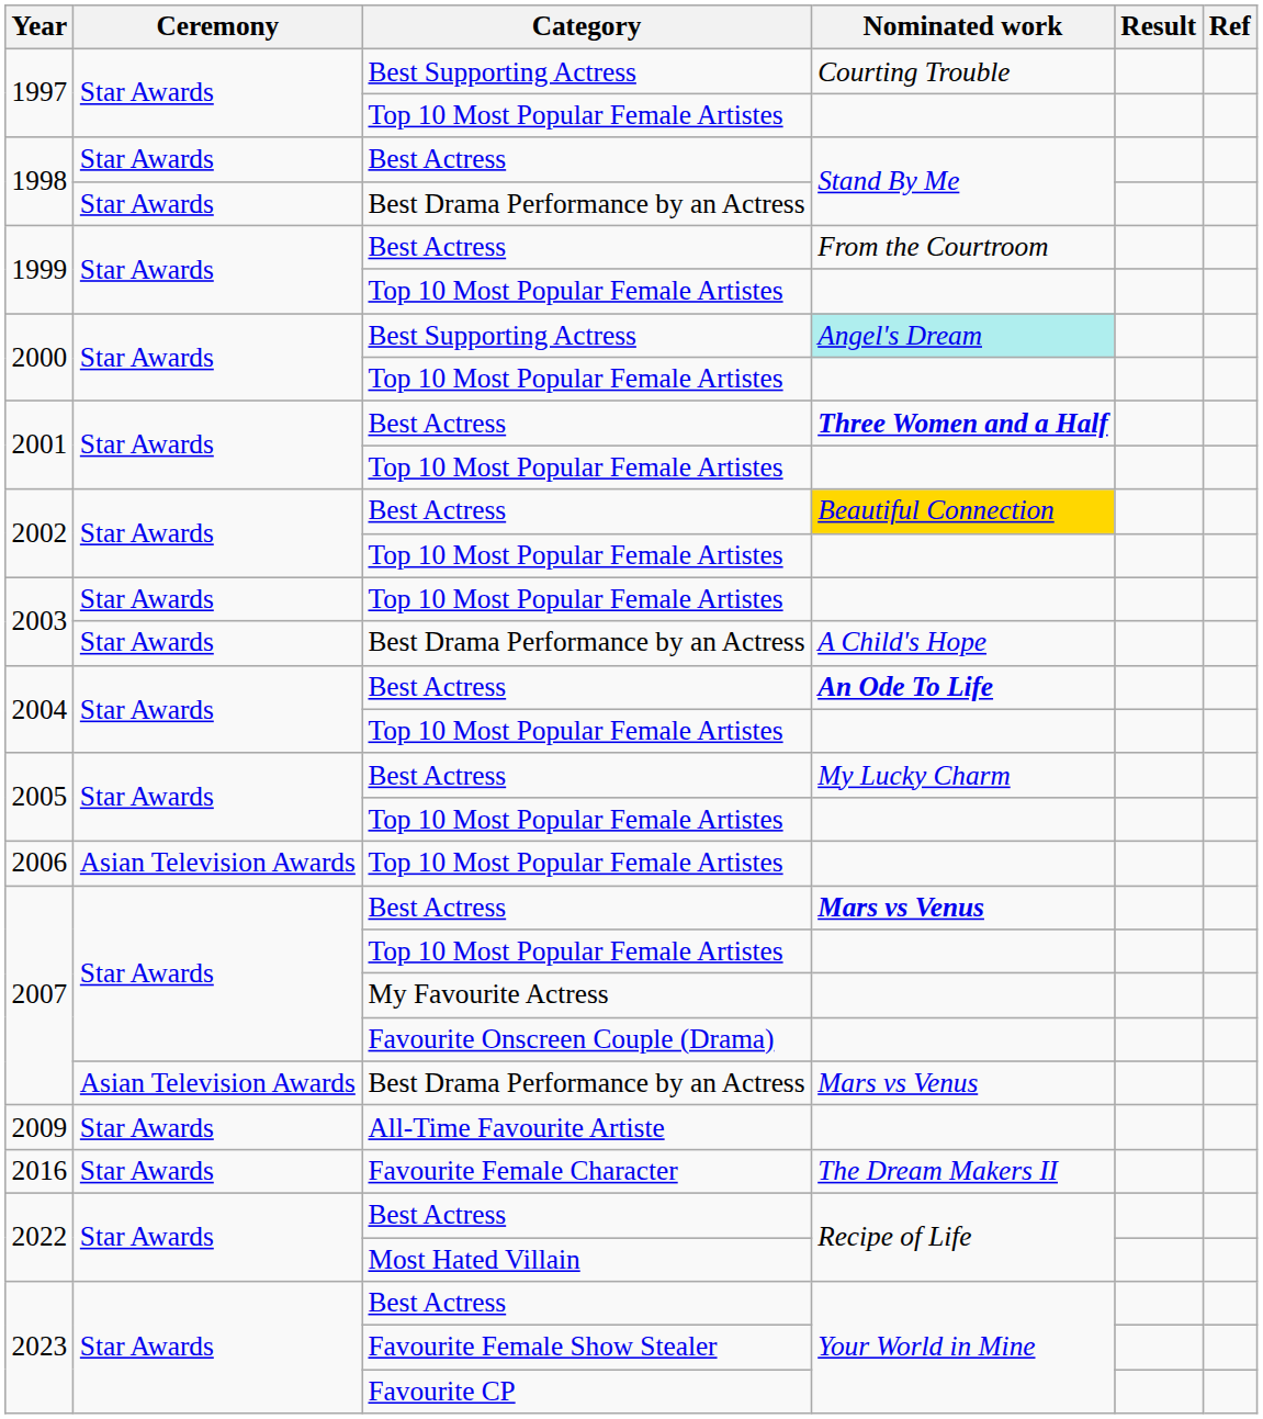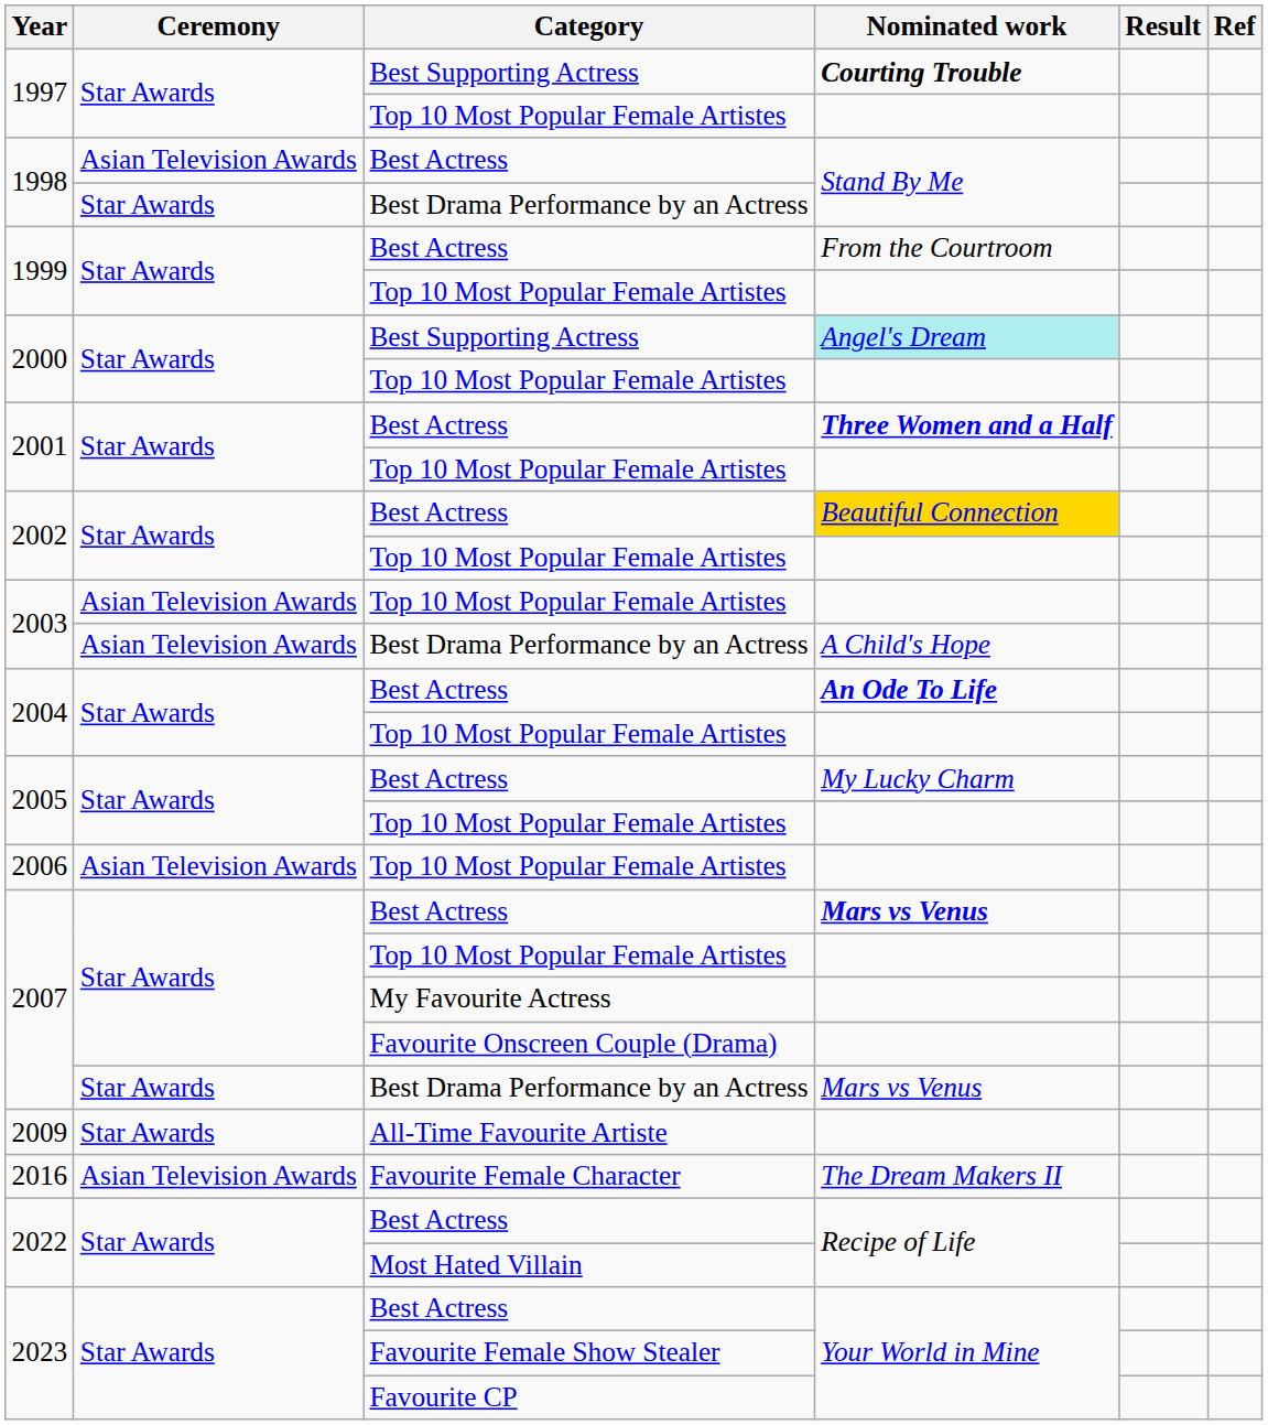1997 / Best Supporting Actress | Nominated work: normal -> bold
1998 / Best Actress | Ceremony: Star Awards -> Asian Television Awards
2003 / Top 10 Most Popular Female Artistes | Ceremony: Star Awards -> Asian Television Awards
2003 / Best Drama Performance by an Actress | Ceremony: Star Awards -> Asian Television Awards
2007 / Best Drama Performance by an Actress | Ceremony: Asian Television Awards -> Star Awards
2016 | Ceremony: Star Awards -> Asian Television Awards
